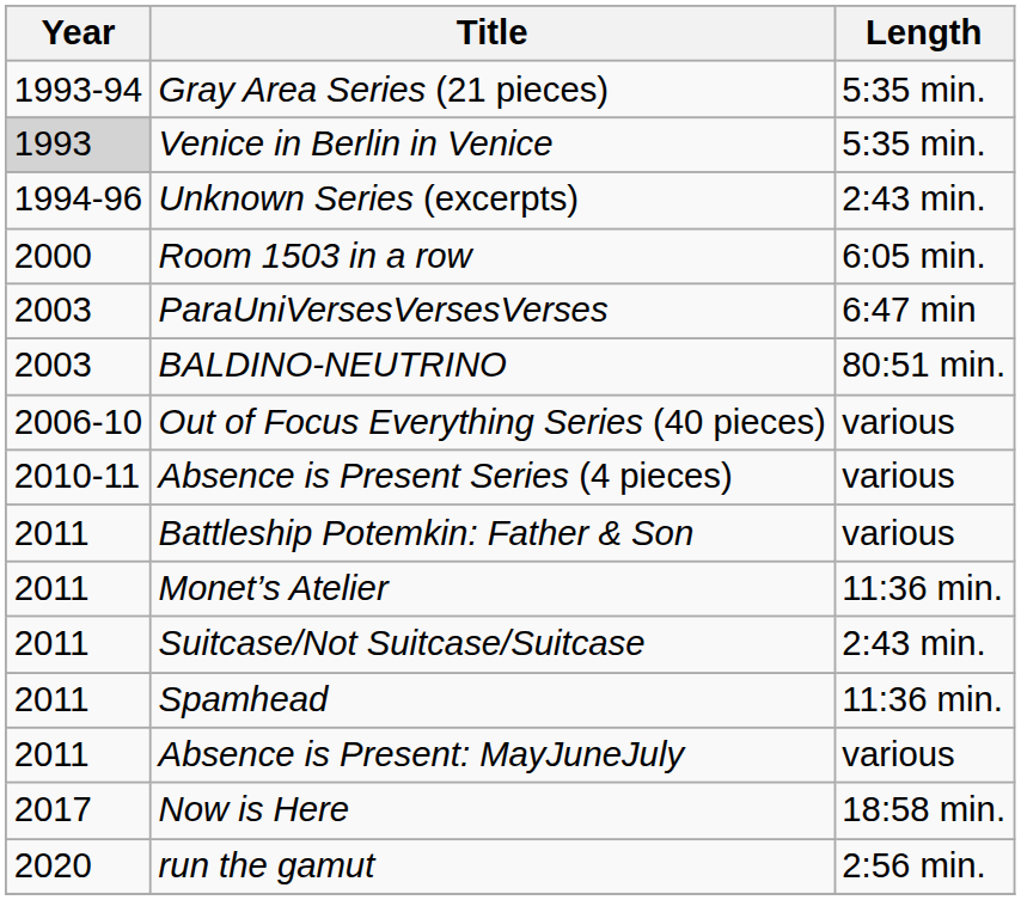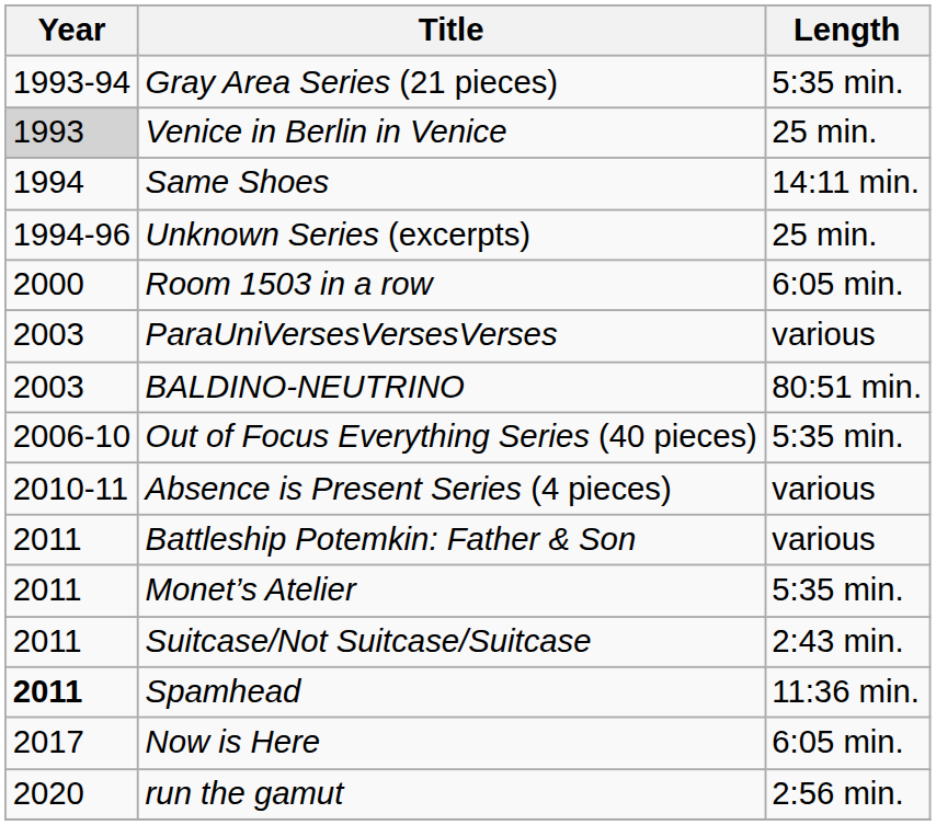Venice in Berlin in Venice | Length: 5:35 min. -> 25 min.
+ row: 1994 | Same Shoes | 14:11 min.
Unknown Series (excerpts) | Length: 2:43 min. -> 25 min.
ParaUniVersesVersesVerses | Length: 6:47 min -> various
Out of Focus Everything Series (40 pieces) | Length: various -> 5:35 min.
Monet’s Atelier | Length: 11:36 min. -> 5:35 min.
Spamhead | Year: normal -> bold
- row: 2011 | Absence is Present: MayJuneJuly | various
Now is Here | Length: 18:58 min. -> 6:05 min.
